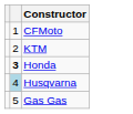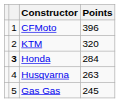+ column: Points | 396 | 320 | 284 | 263 | 245
Husqvarna | column 2: lightblue background -> no background
